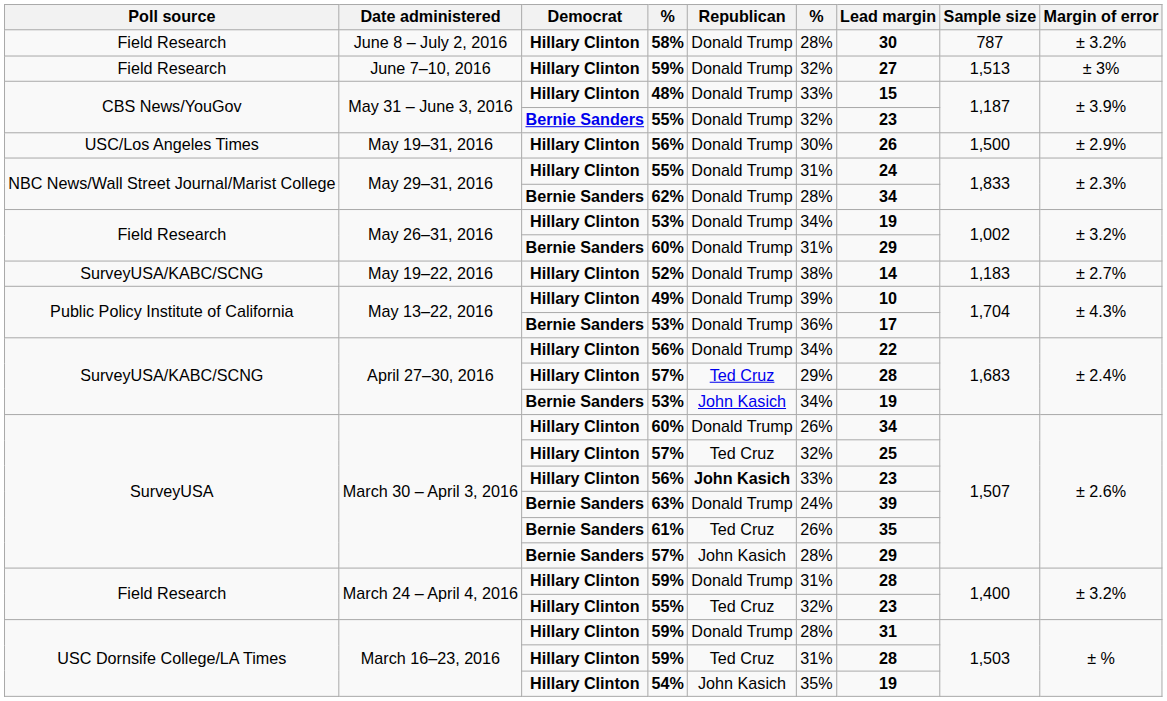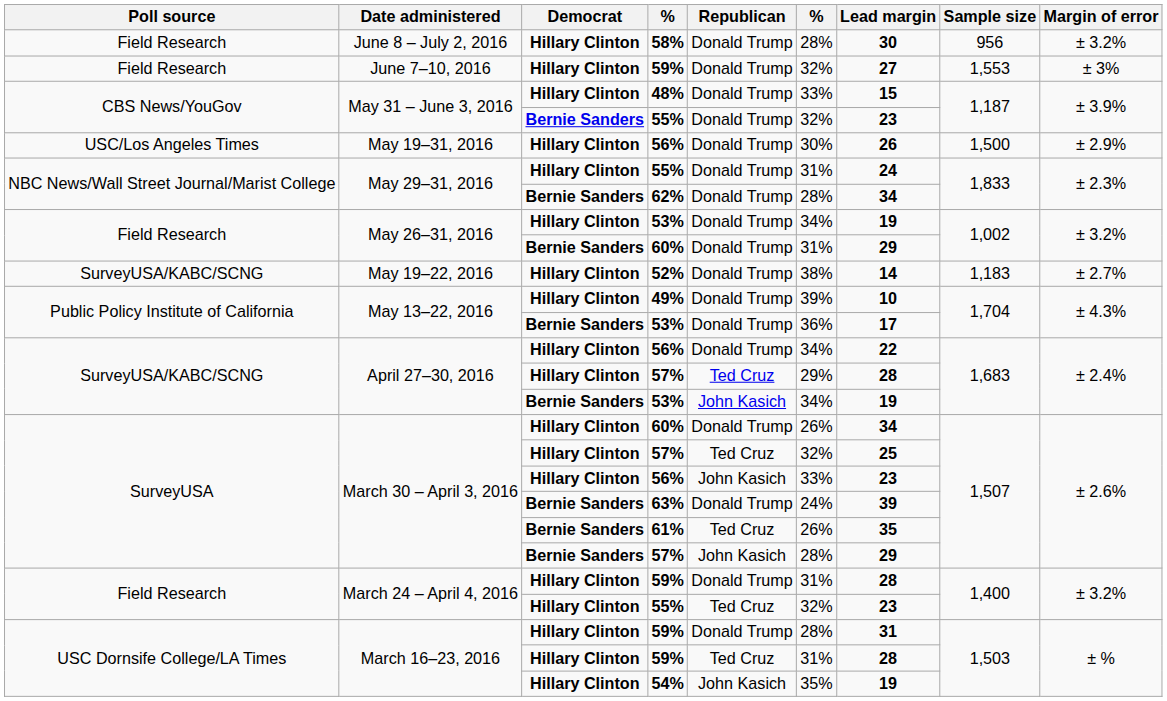58% | Sample size: 787 -> 956
June 7–10, 2016 / 59% | Sample size: 1,513 -> 1,553
March 30 – April 3, 2016 / 56% | Republican: bold -> normal
